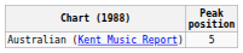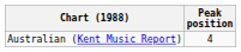Australian (Kent Music Report) | Peak position: 5 -> 4
